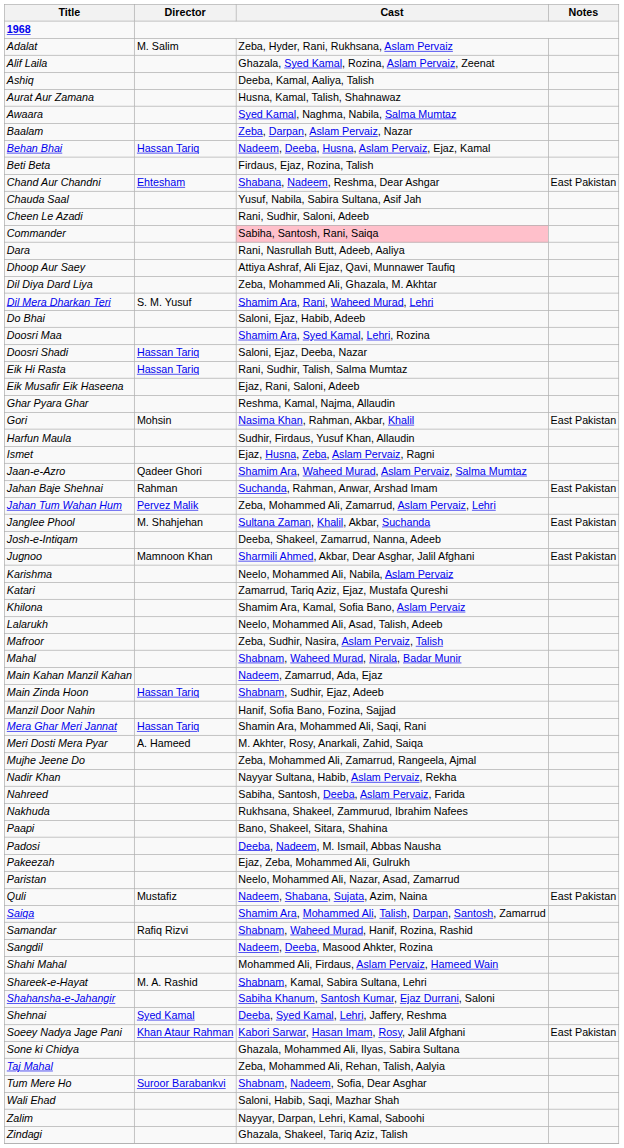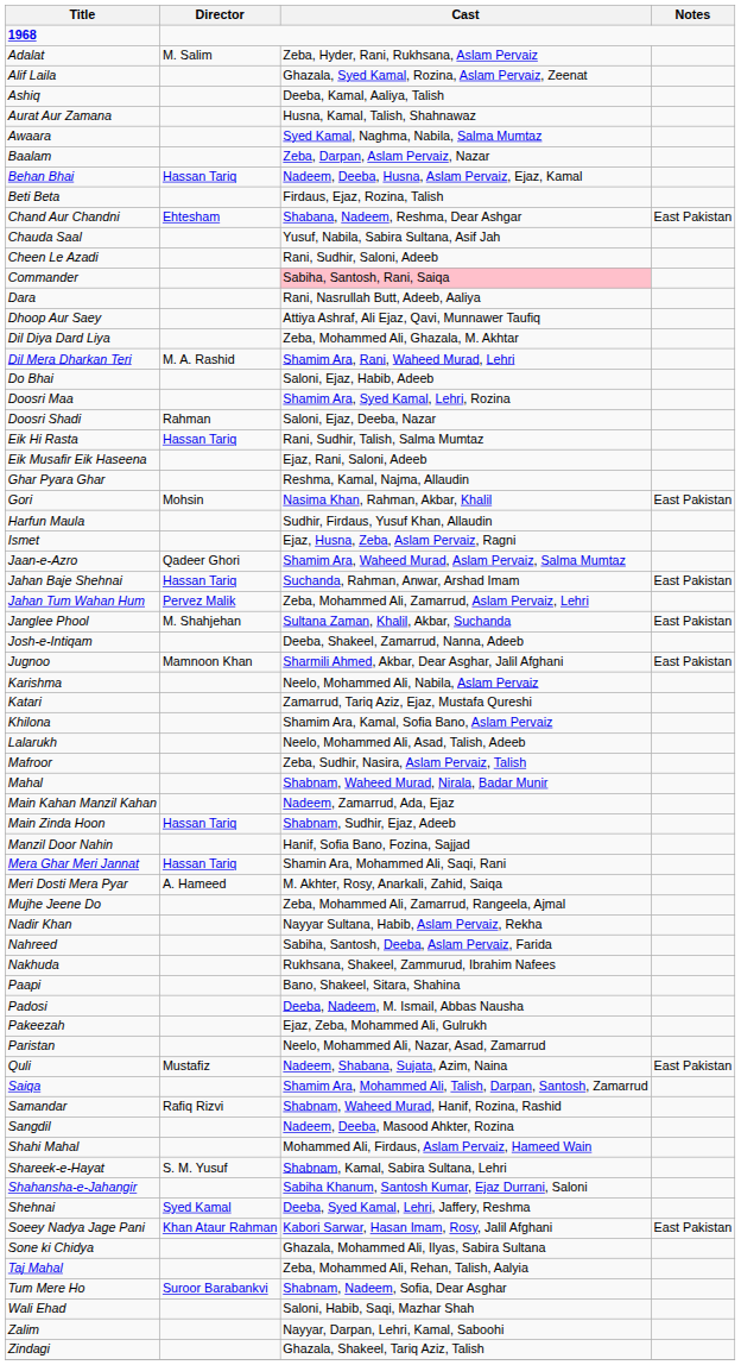Dil Mera Dharkan Teri | Director: S. M. Yusuf -> M. A. Rashid
Doosri Shadi | Director: Hassan Tariq -> Rahman
Jahan Baje Shehnai | Director: Rahman -> Hassan Tariq
Shareek-e-Hayat | Director: M. A. Rashid -> S. M. Yusuf
